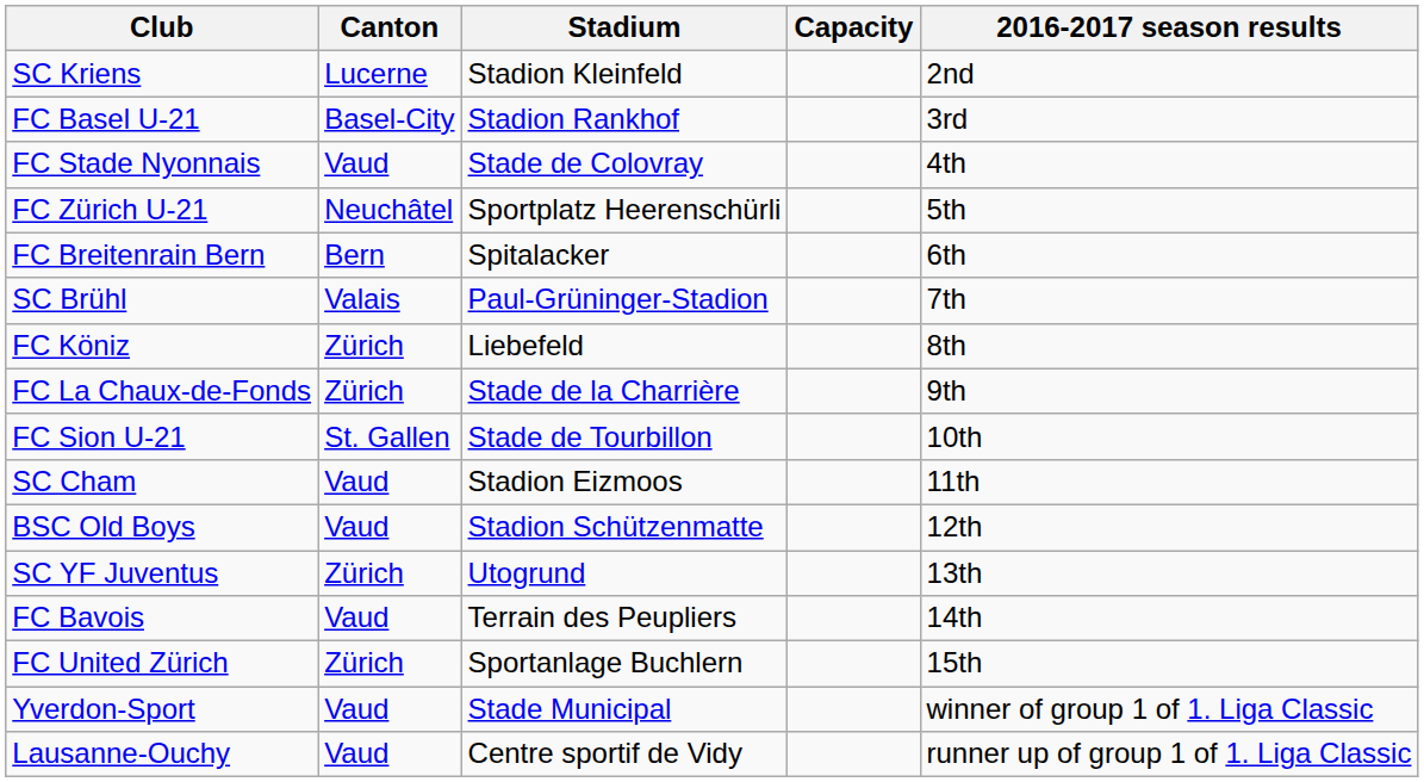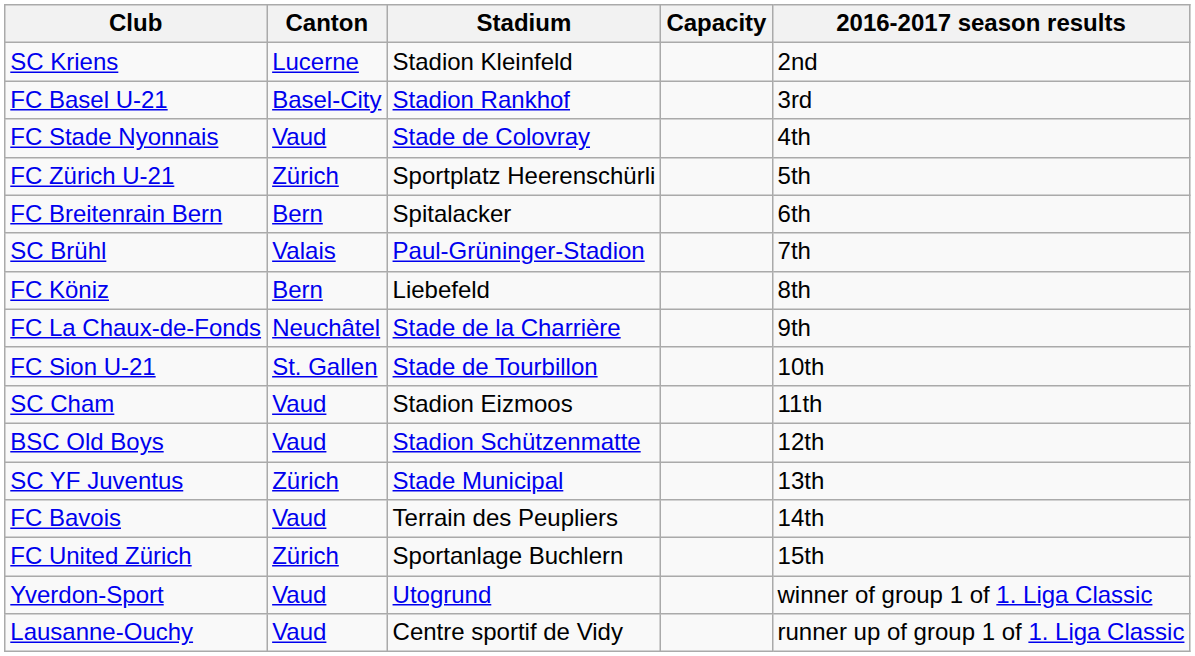FC Zürich U-21 | Canton: Neuchâtel -> Zürich
FC Köniz | Canton: Zürich -> Bern
FC La Chaux-de-Fonds | Canton: Zürich -> Neuchâtel
SC YF Juventus | Stadium: Utogrund -> Stade Municipal
Yverdon-Sport | Stadium: Stade Municipal -> Utogrund
